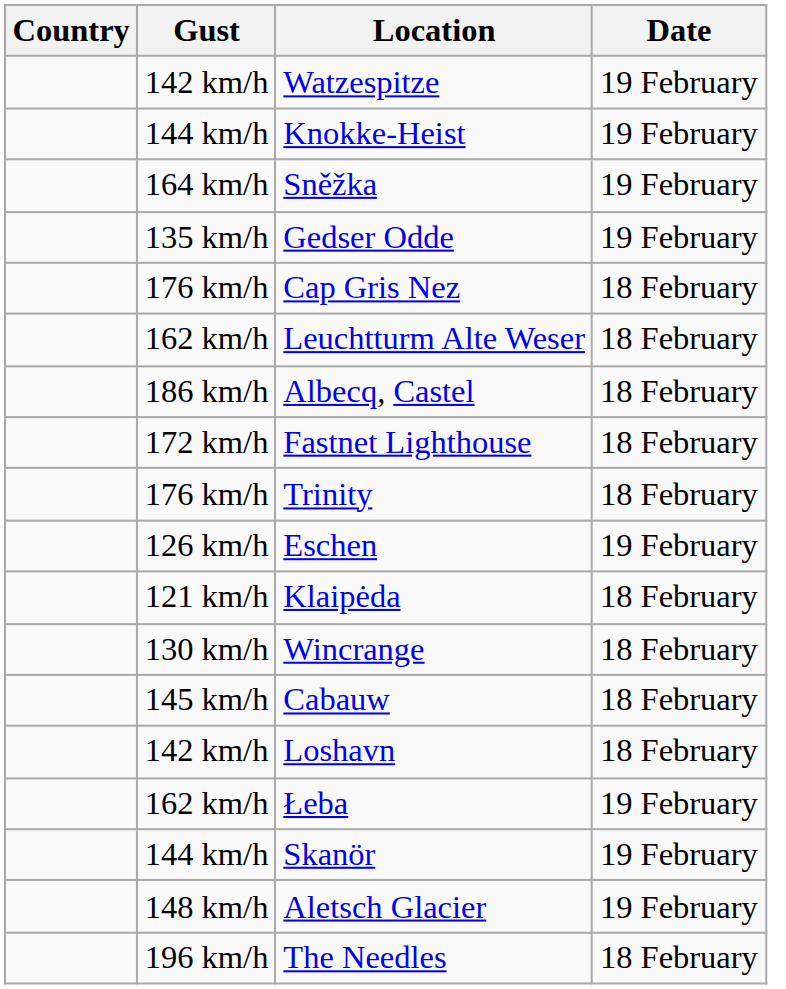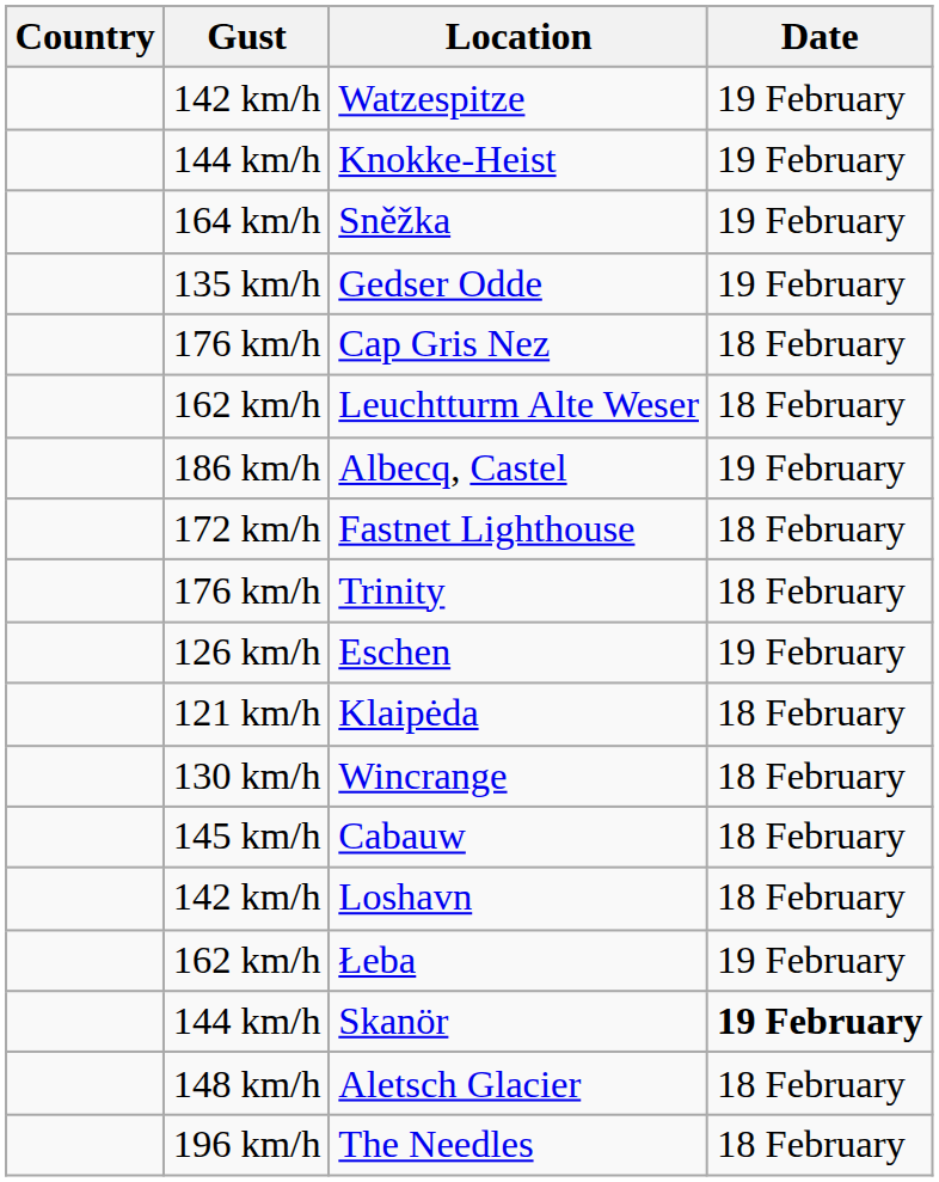Albecq, Castel | Date: 18 February -> 19 February
Skanör | Date: normal -> bold
Aletsch Glacier | Date: 19 February -> 18 February
